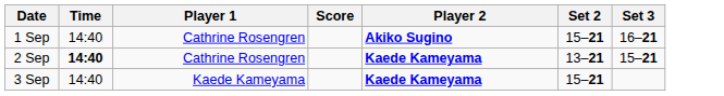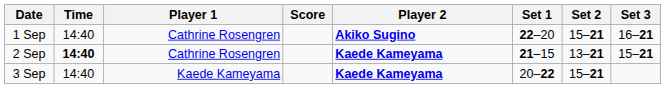+ column: Set 1 | 22–20 | 21–15 | 20–22
